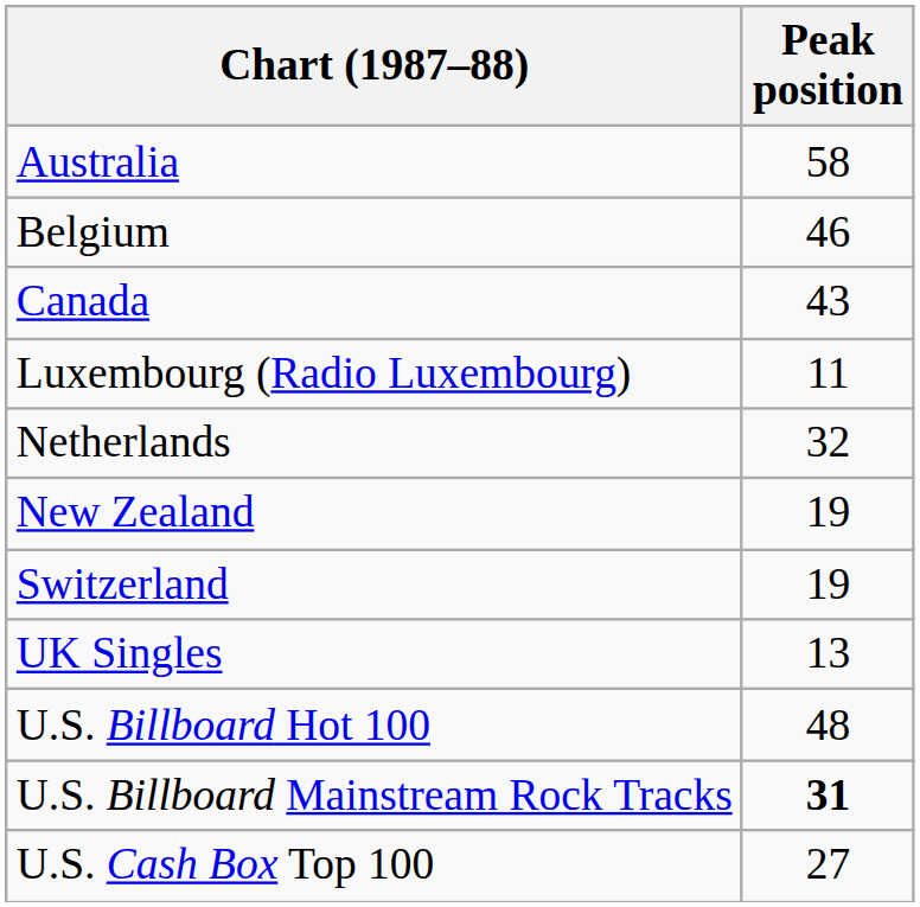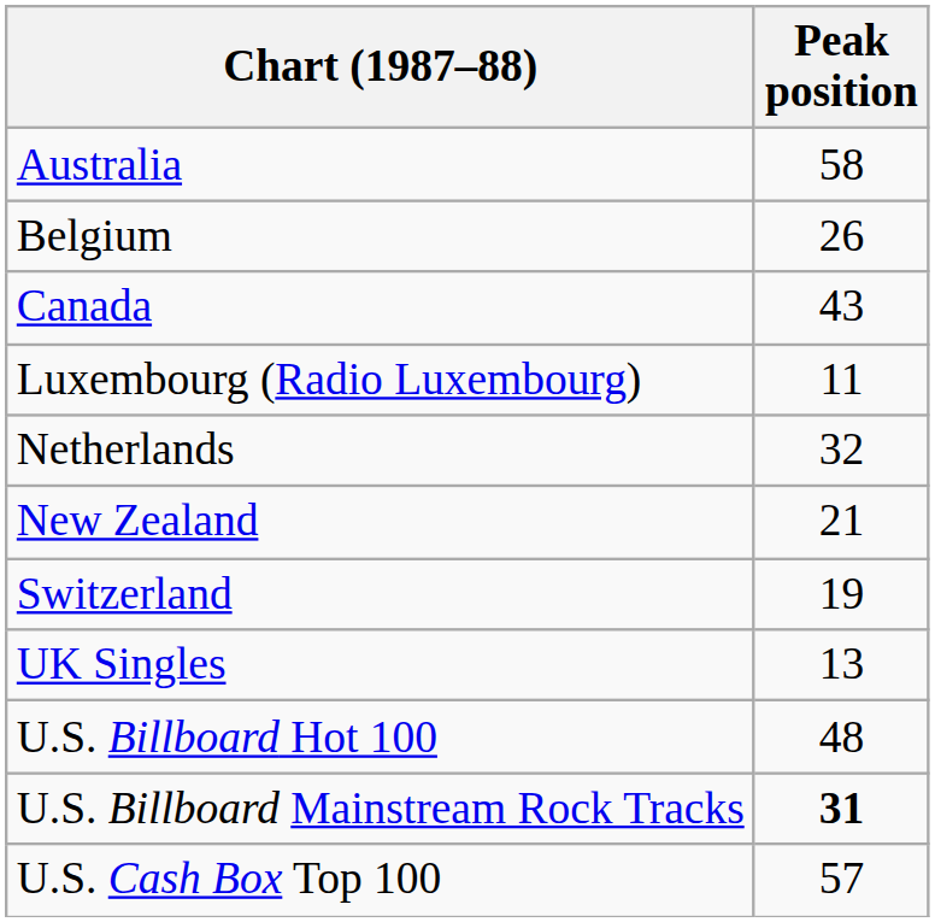Belgium | Peak position: 46 -> 26
New Zealand | Peak position: 19 -> 21
U.S. Cash Box Top 100 | Peak position: 27 -> 57
